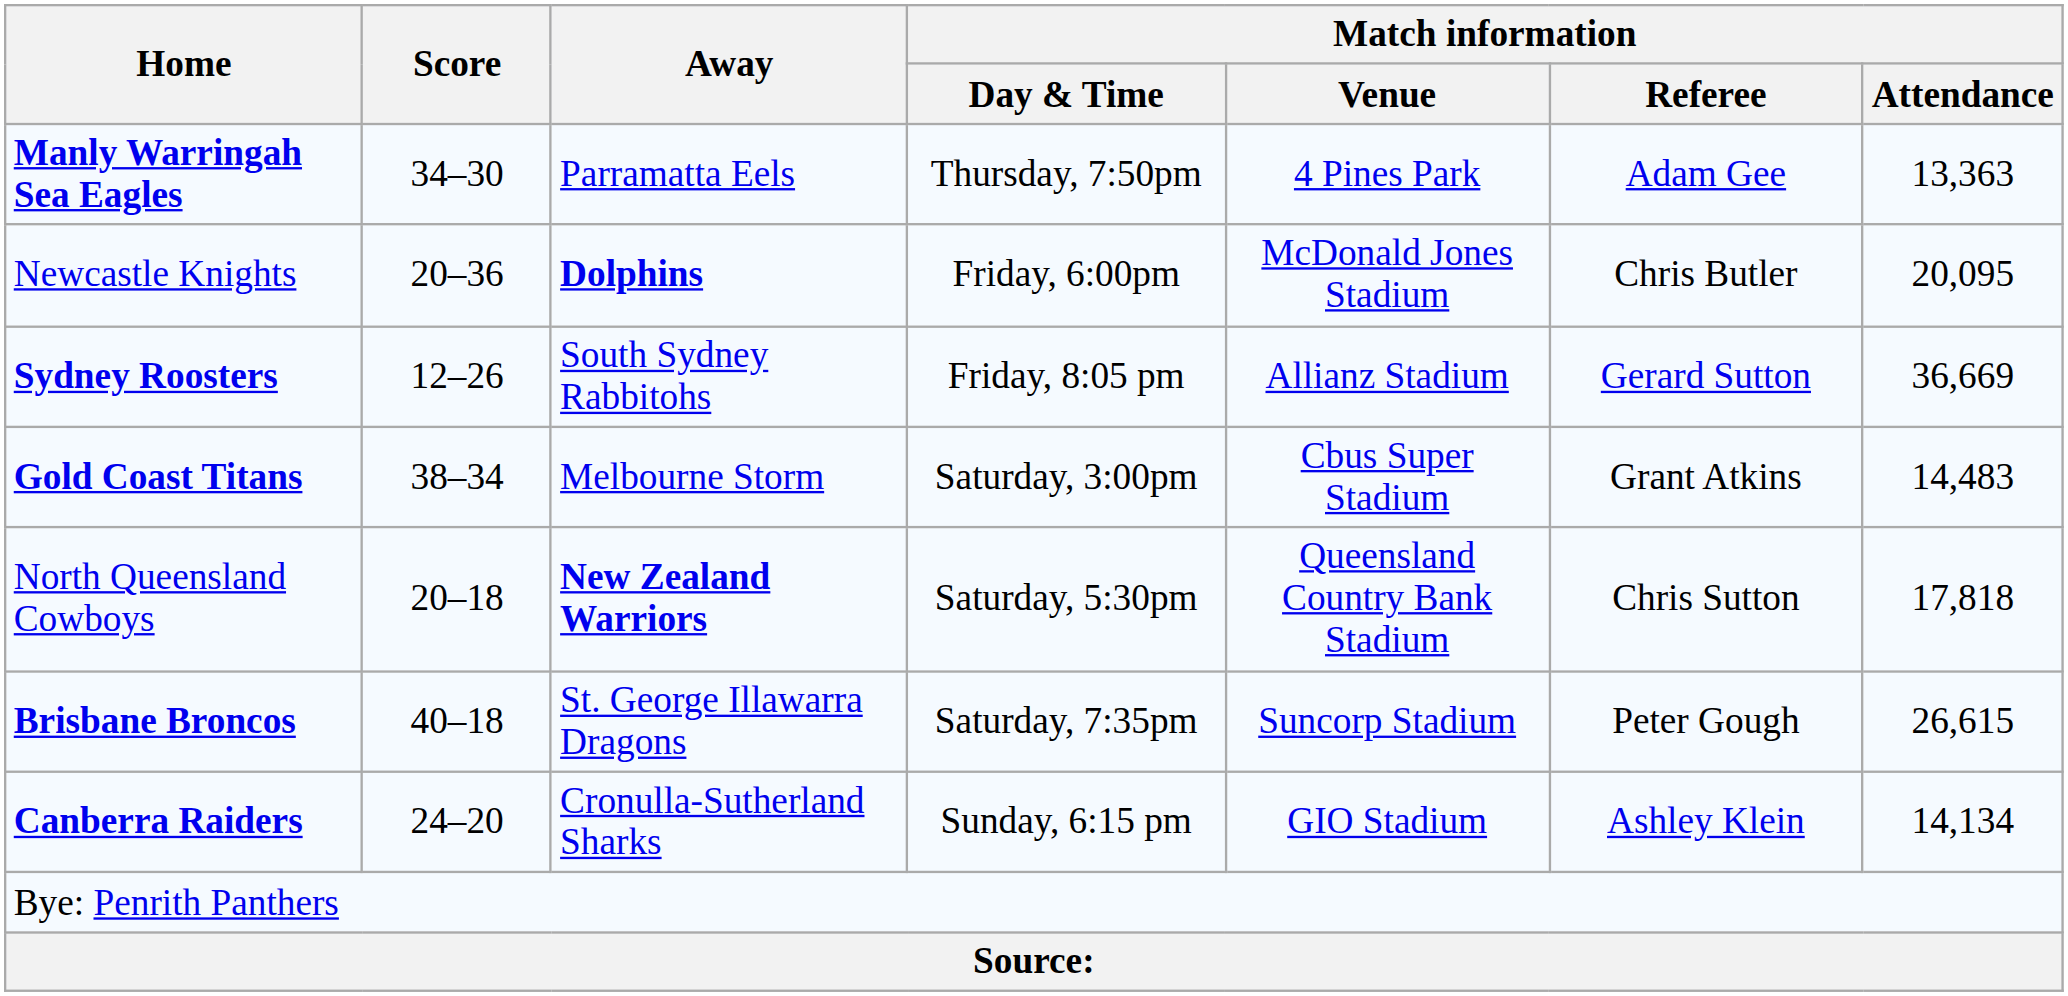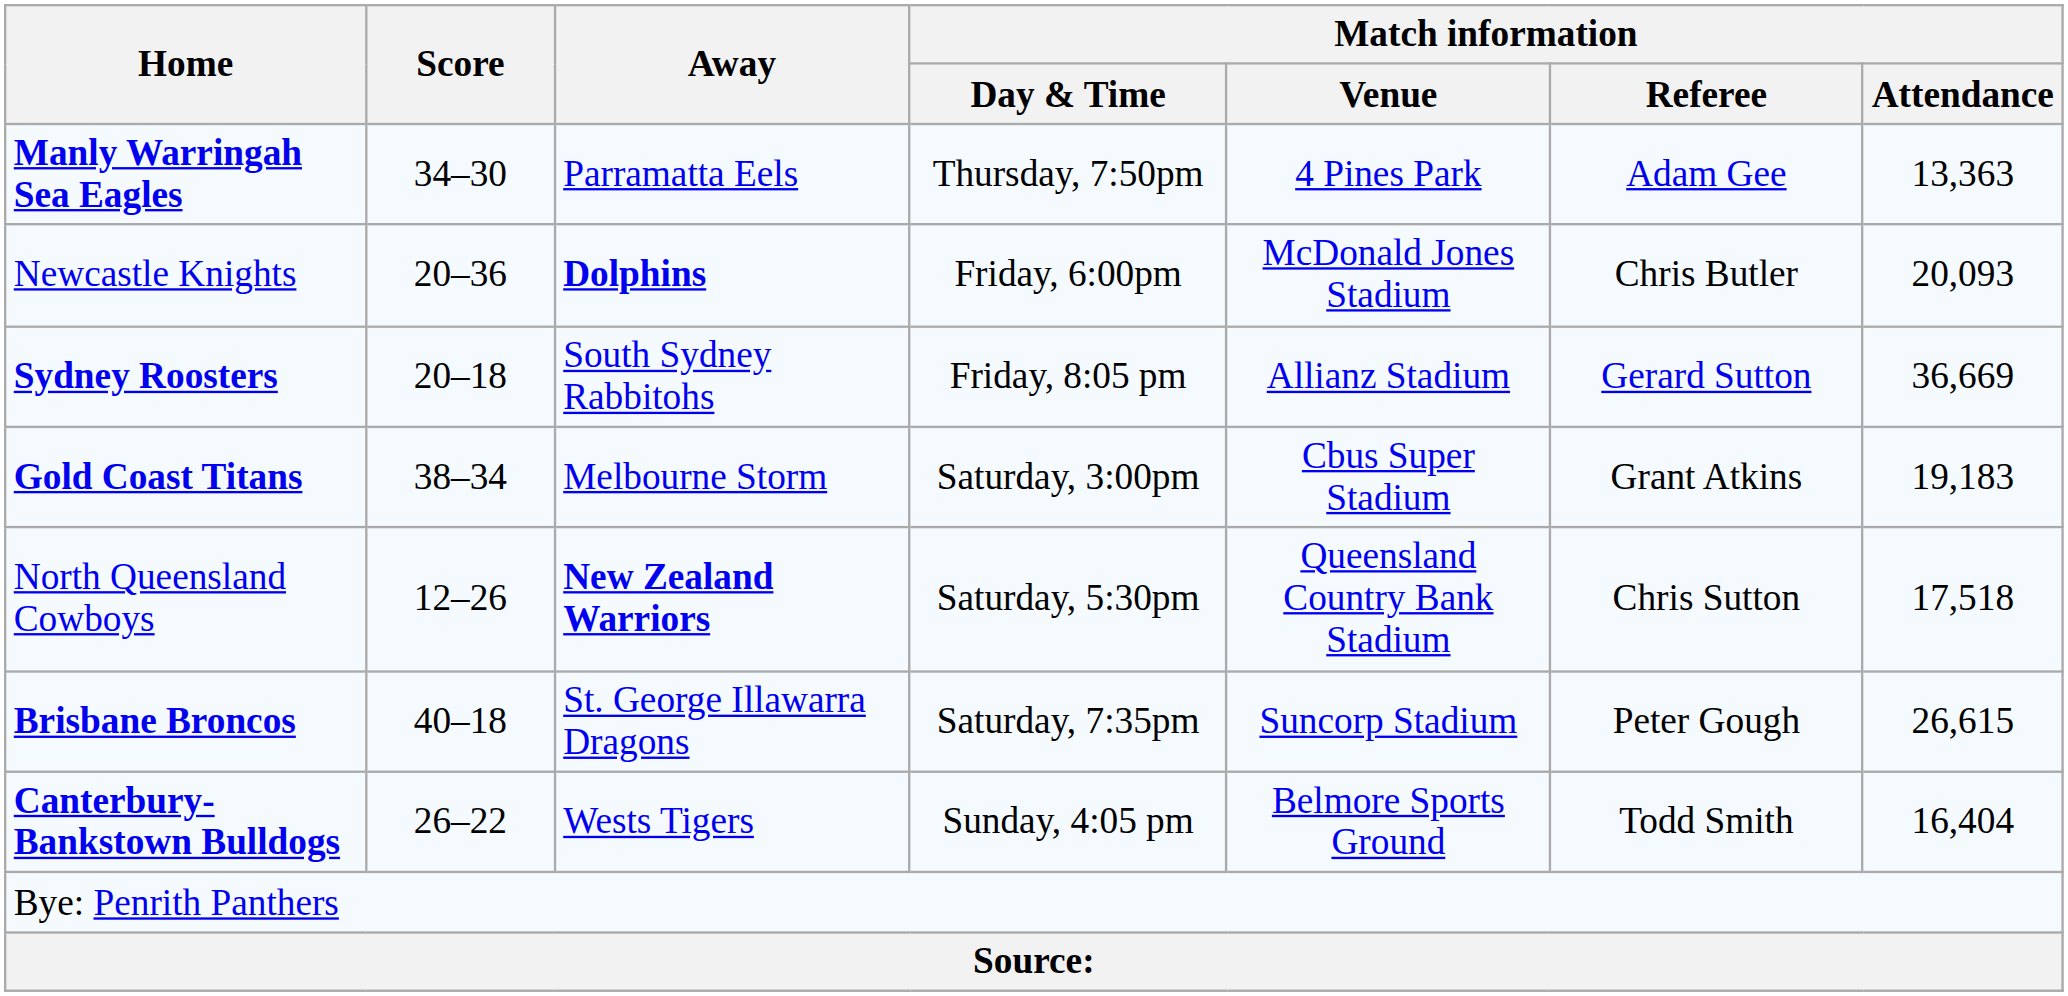Newcastle Knights | Match information / Attendance: 20,095 -> 20,093
Sydney Roosters | Score: 12–26 -> 20–18
Gold Coast Titans | Match information / Attendance: 14,483 -> 19,183
North Queensland Cowboys | Score: 20–18 -> 12–26
North Queensland Cowboys | Match information / Attendance: 17,818 -> 17,518
+ row: Canterbury-Bankstown Bulldogs | 26–22 | Wests Tigers | Sunday, 4:05 pm | Belmore Sports Ground | Todd Smith | 16,404
- row: Canberra Raiders | 24–20 | Cronulla-Sutherland Sharks | Sunday, 6:15 pm | GIO Stadium | Ashley Klein | 14,134
